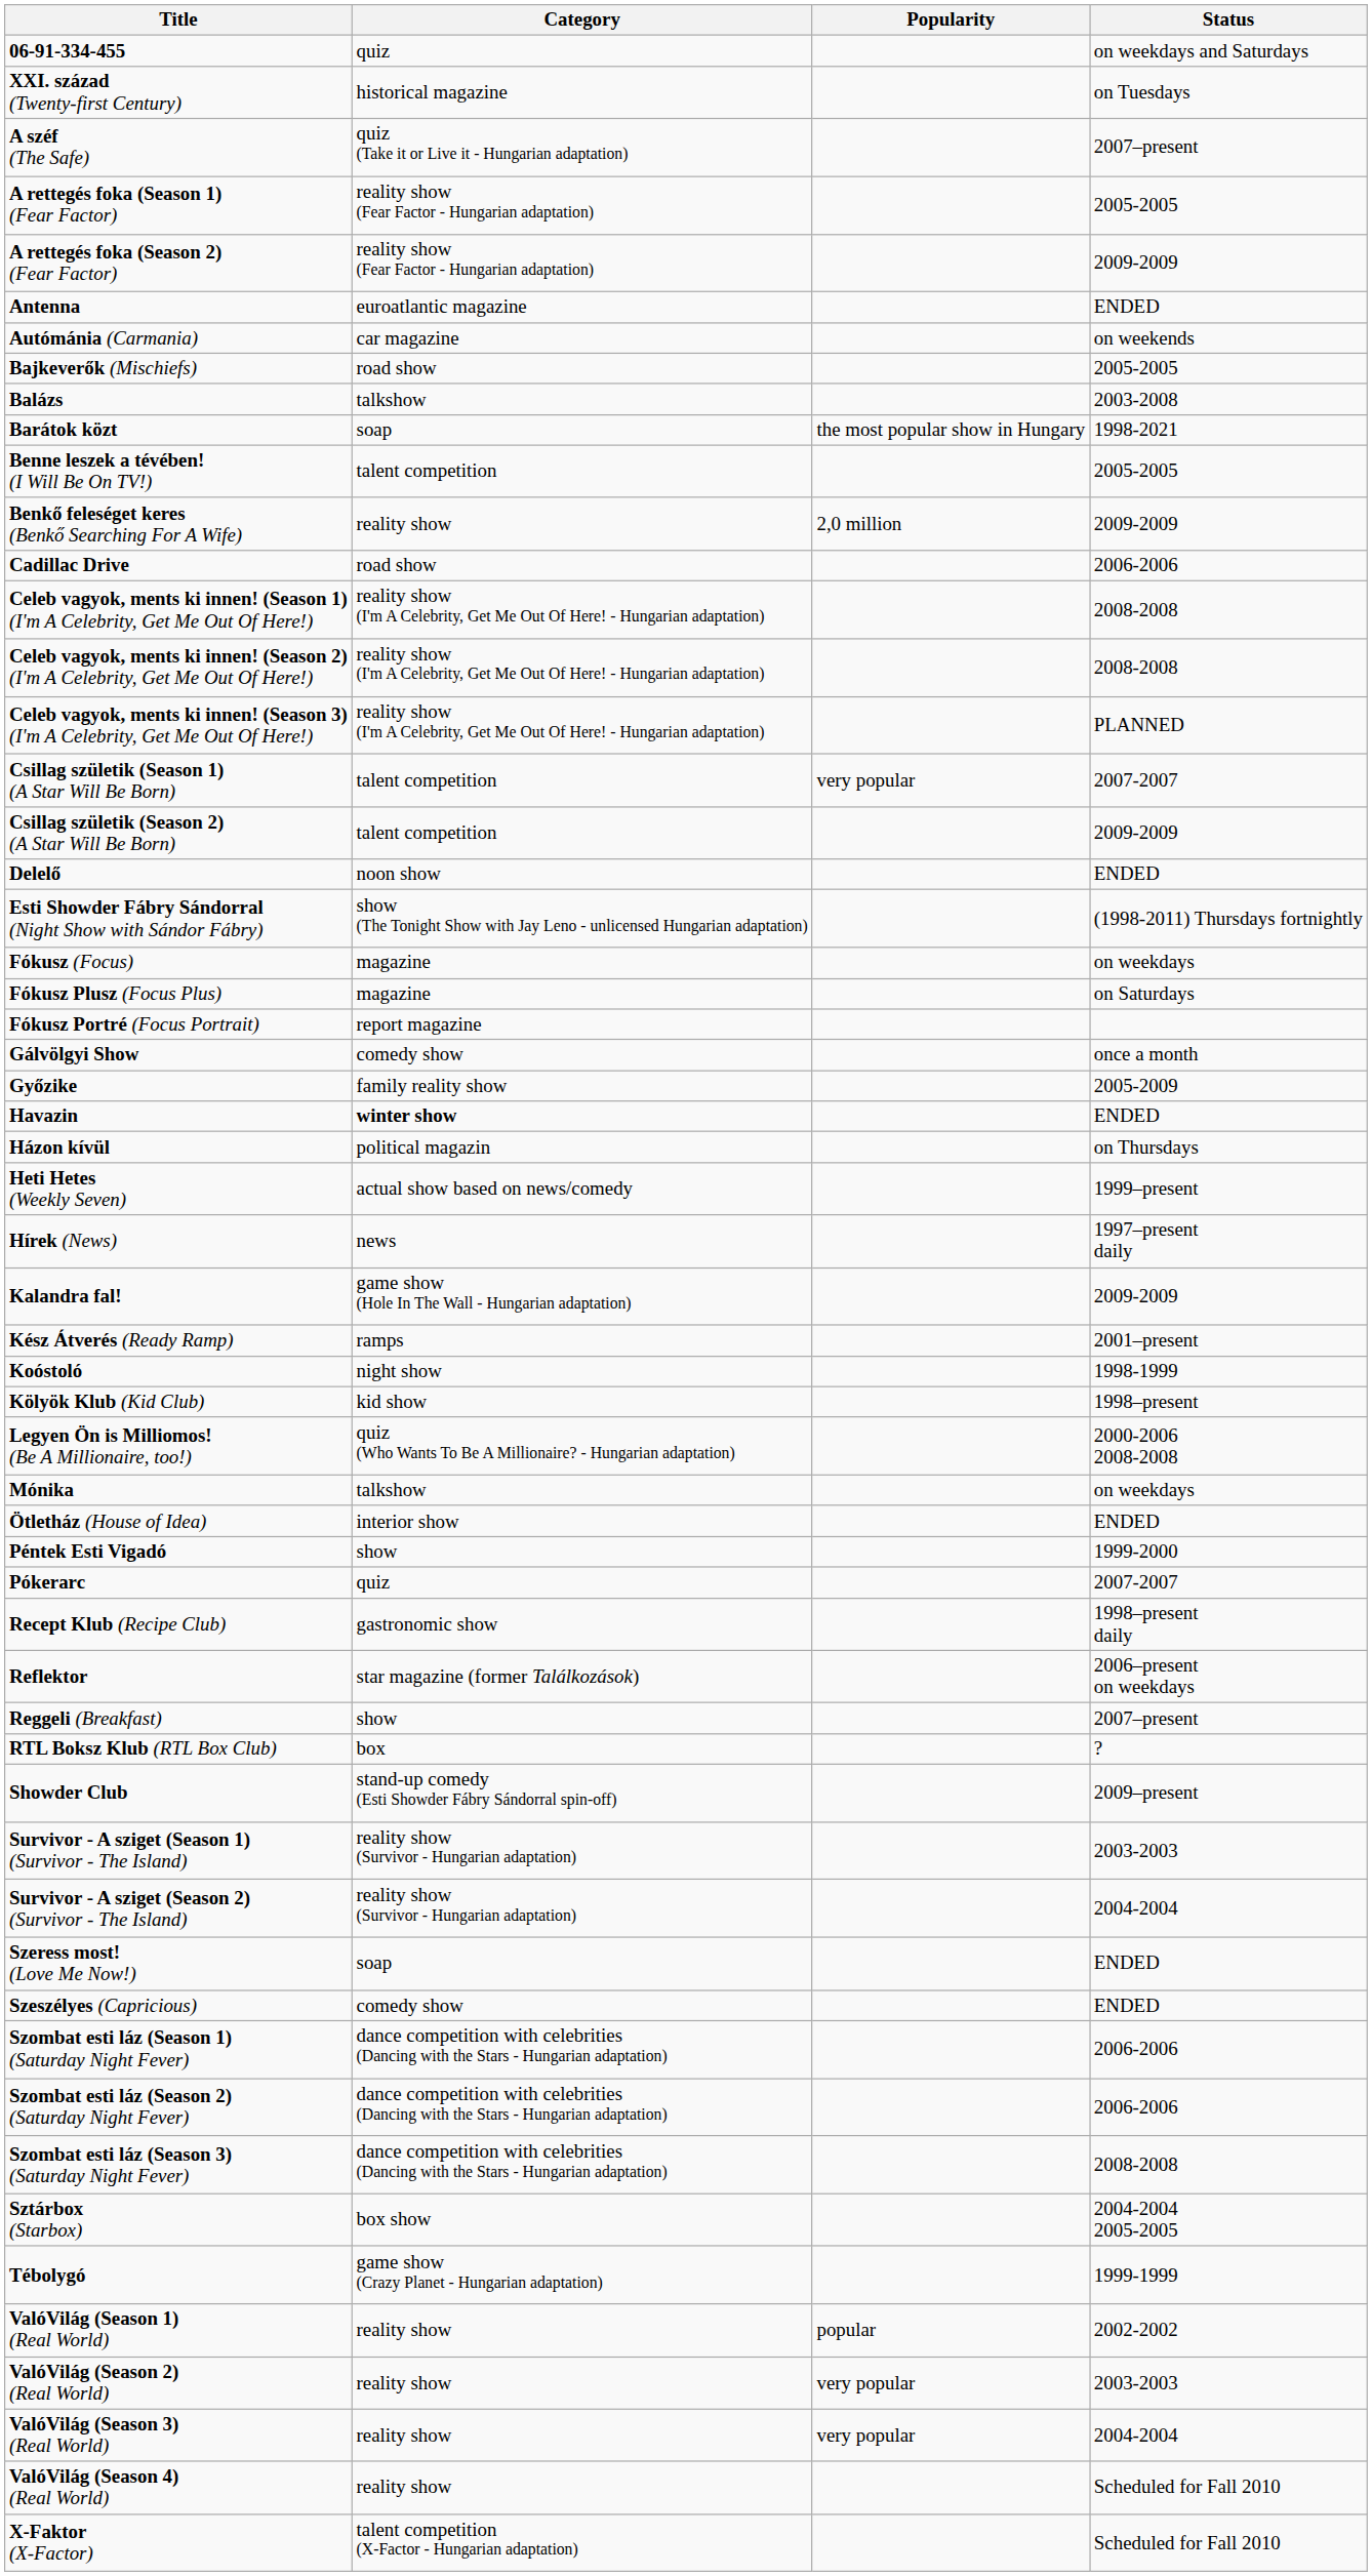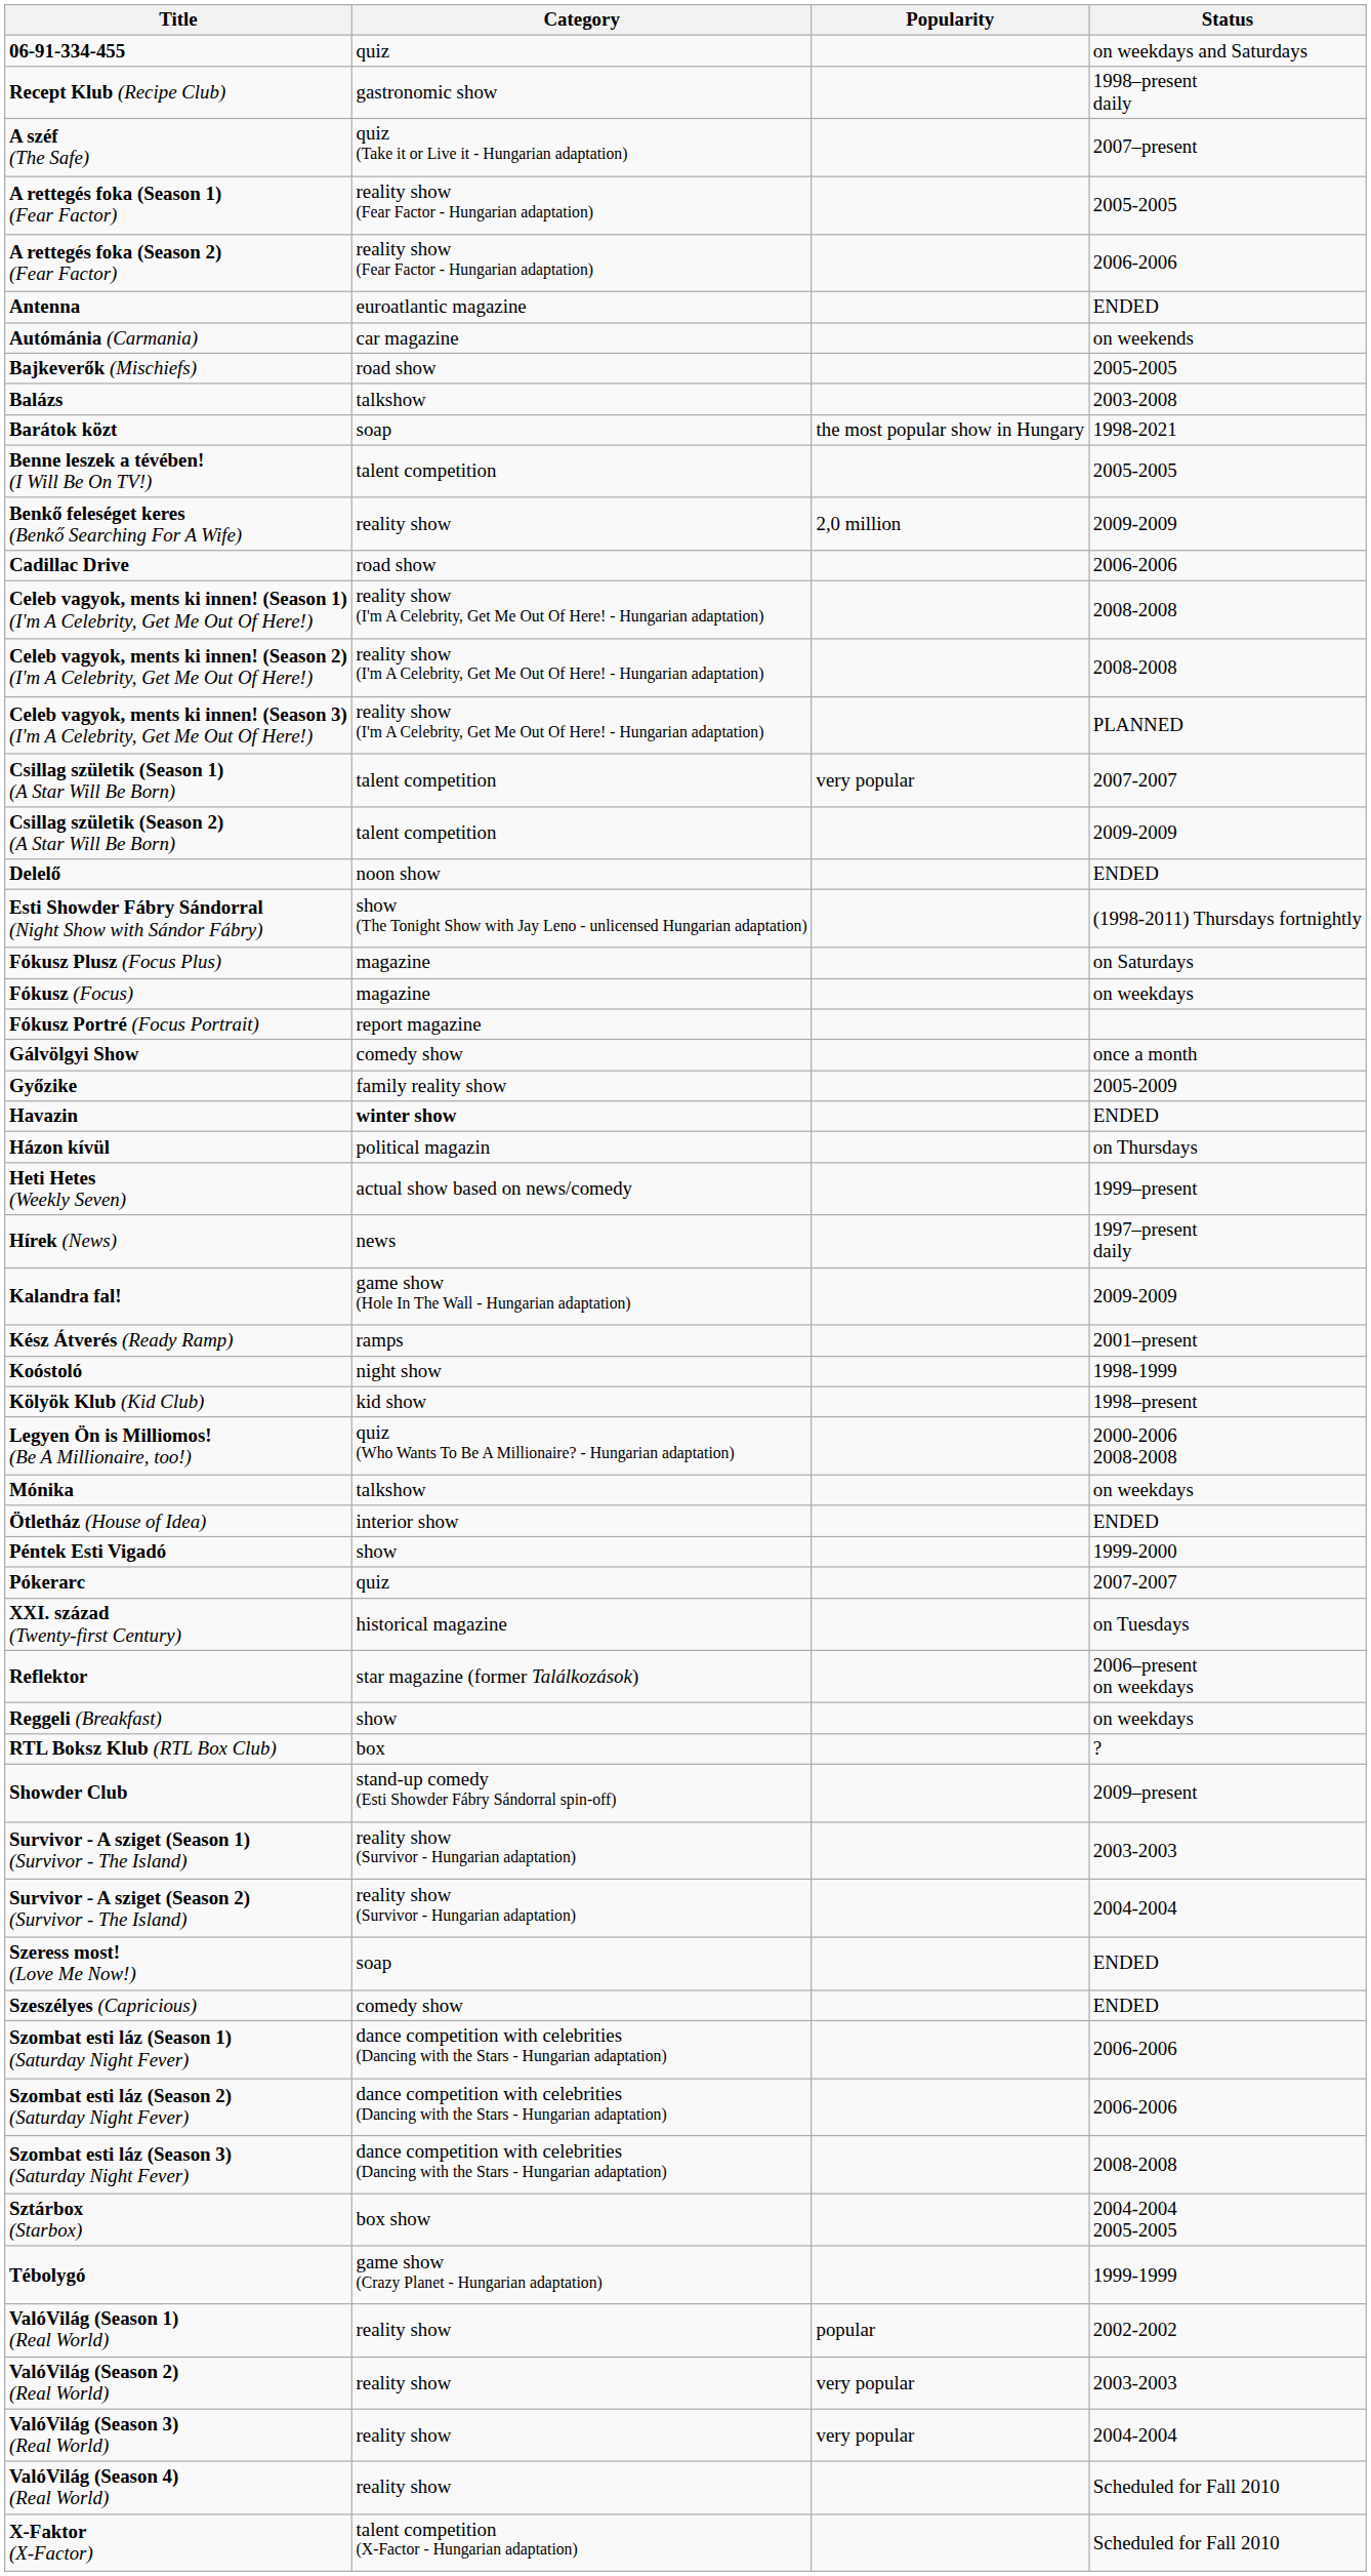rows swapped: XXI. század (Twenty-first Century) <-> Recept Klub (Recipe Club)
A rettegés foka (Season 2) (Fear Factor) | Status: 2009-2009 -> 2006-2006
rows swapped: Fókusz (Focus) <-> Fókusz Plusz (Focus Plus)
Reggeli (Breakfast) | Status: 2007–present -> on weekdays
